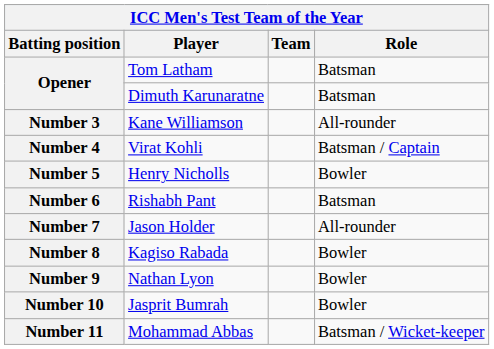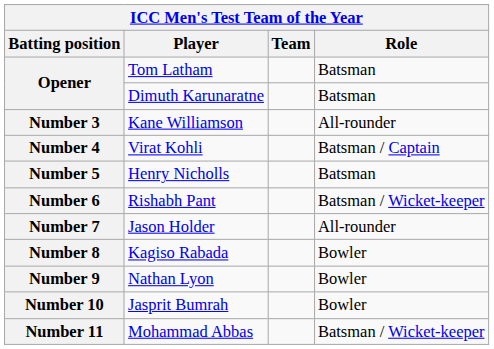Number 5 | Role: Bowler -> Batsman
Number 6 | Role: Batsman -> Batsman / Wicket-keeper
